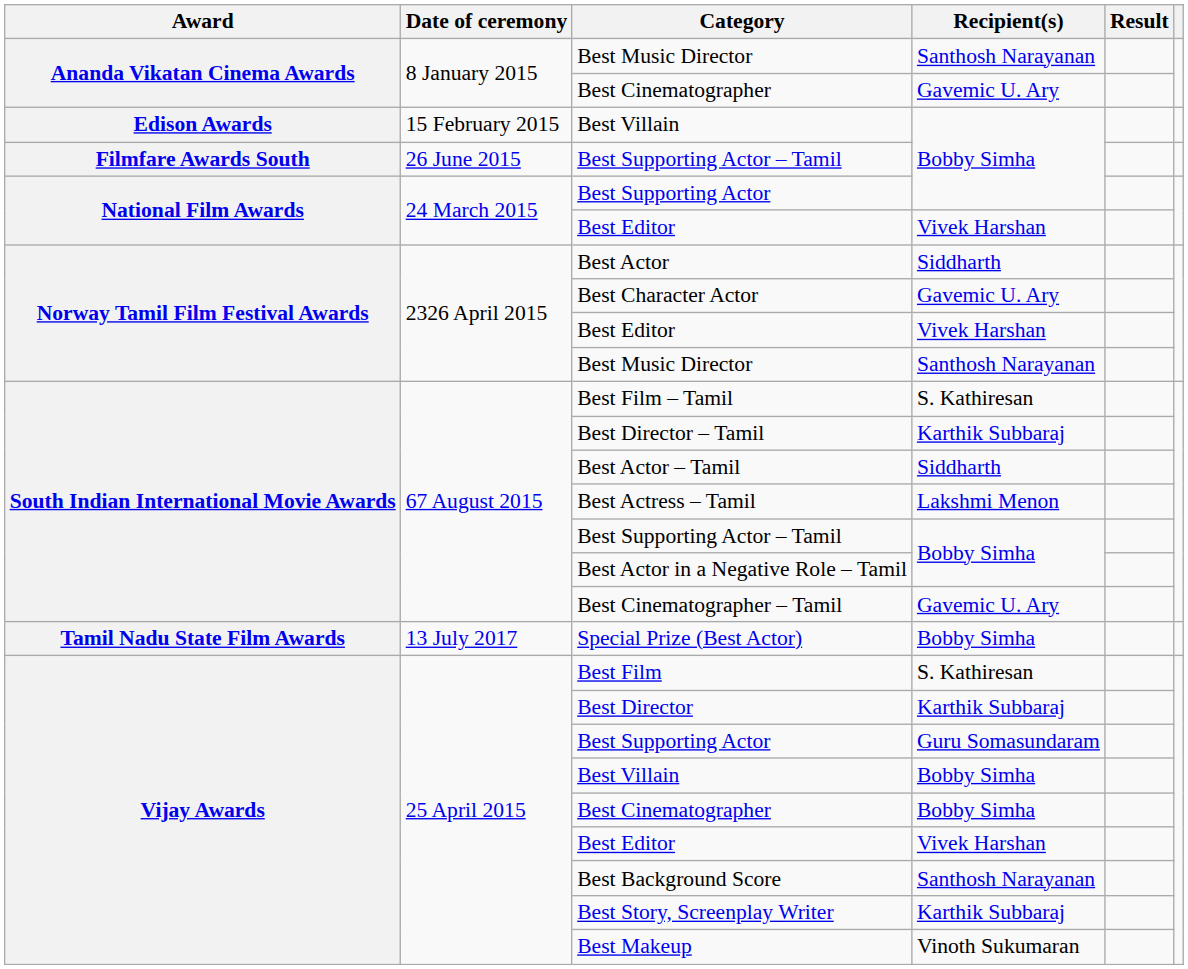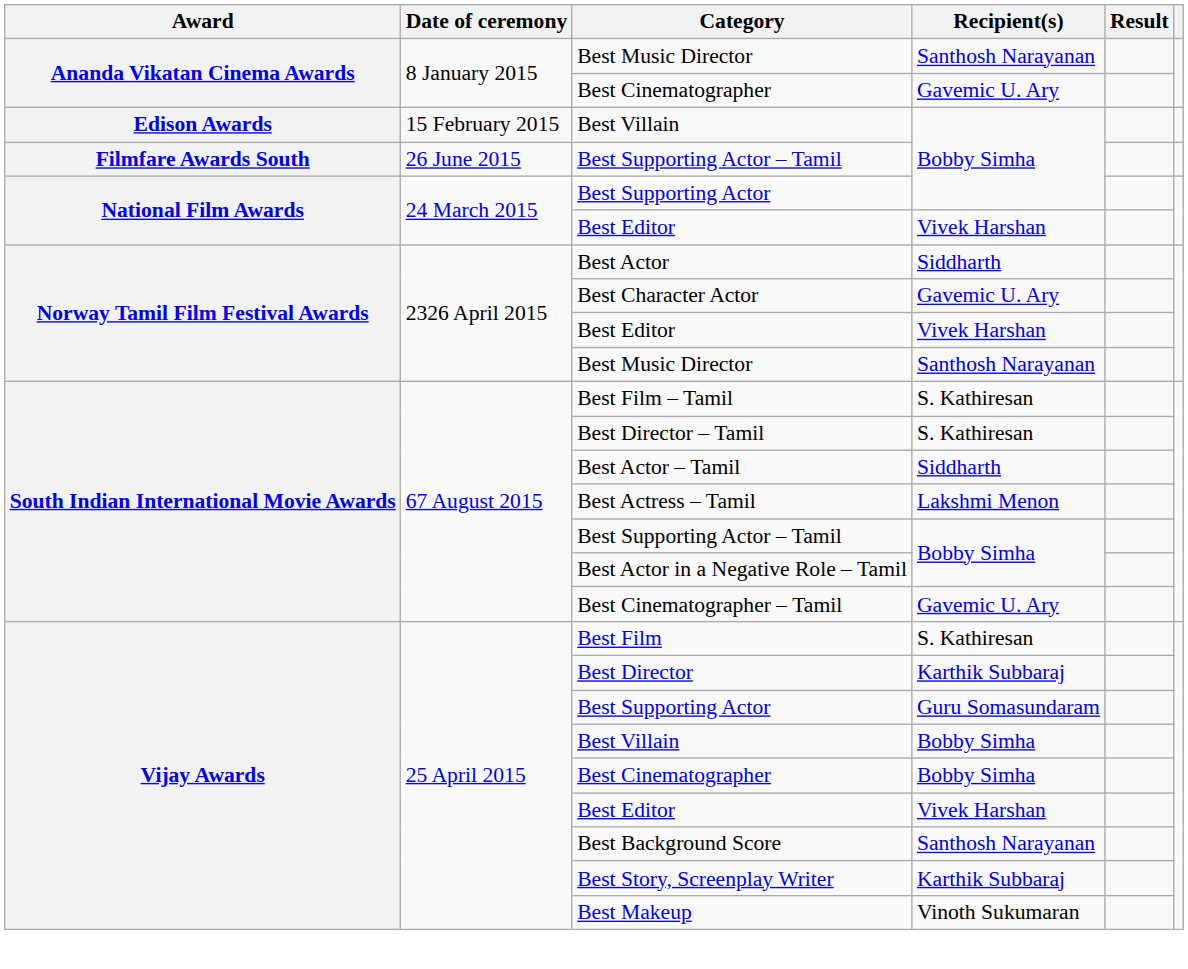Best Director – Tamil | Recipient(s): Karthik Subbaraj -> S. Kathiresan
- row: Tamil Nadu State Film Awards | 13 July 2017 | Special Prize (Best Actor) | Bobby Simha
